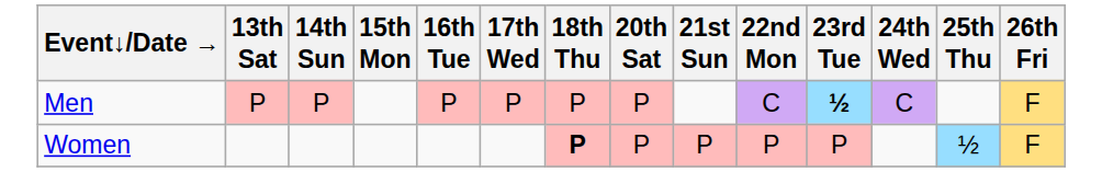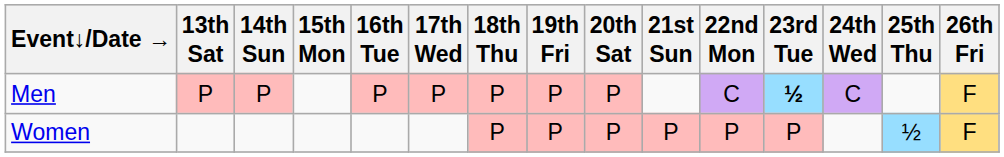+ column: 19th Fri | P | P
Women | 18th Thu: bold -> normal
